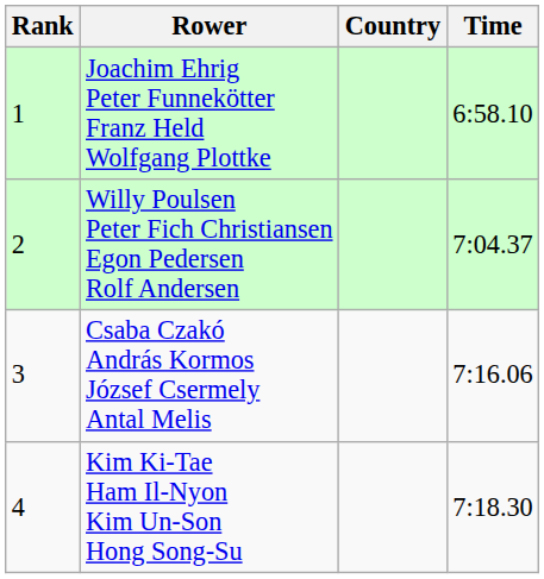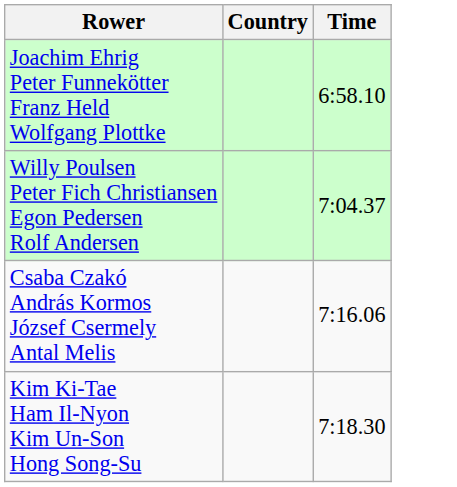- column: Rank | 1 | 2 | 3 | 4
